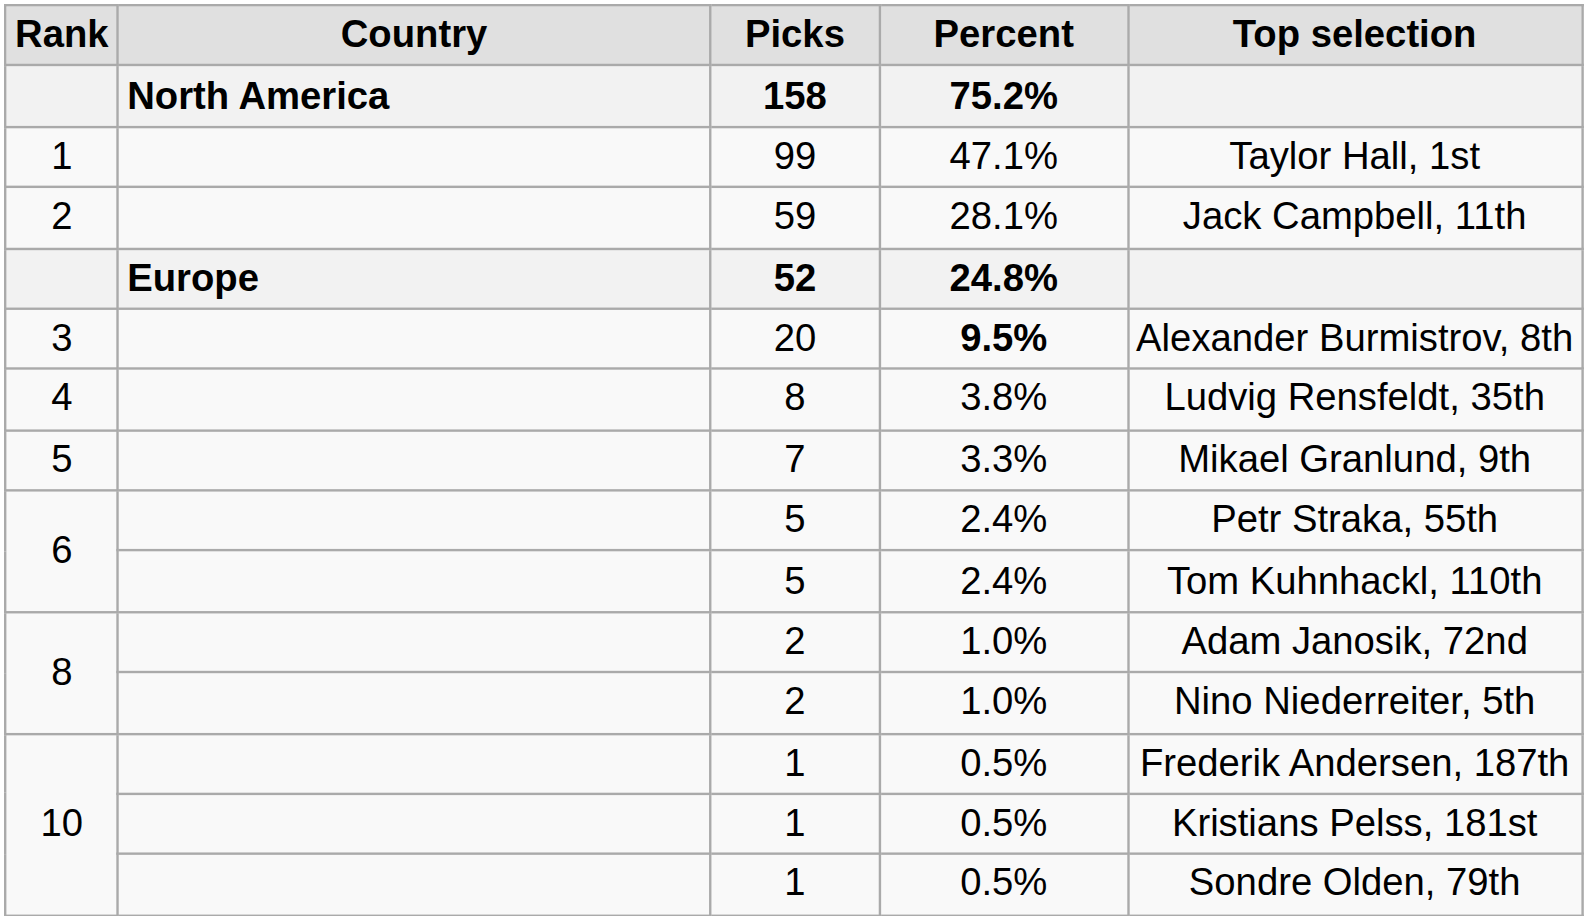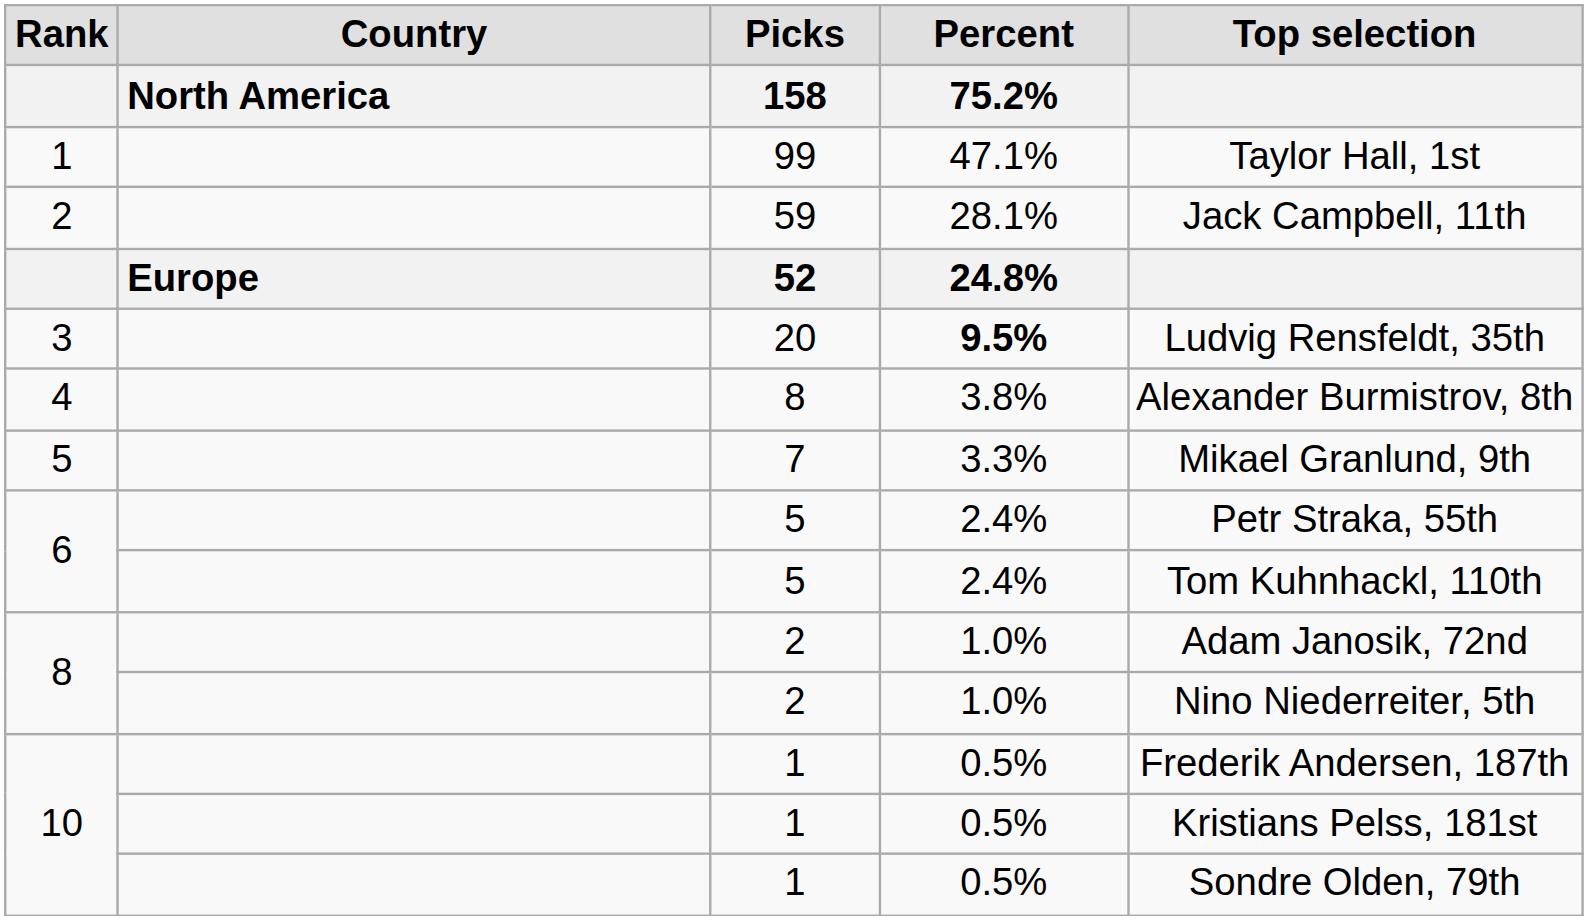3 | Top selection: Alexander Burmistrov, 8th -> Ludvig Rensfeldt, 35th
4 | Top selection: Ludvig Rensfeldt, 35th -> Alexander Burmistrov, 8th
